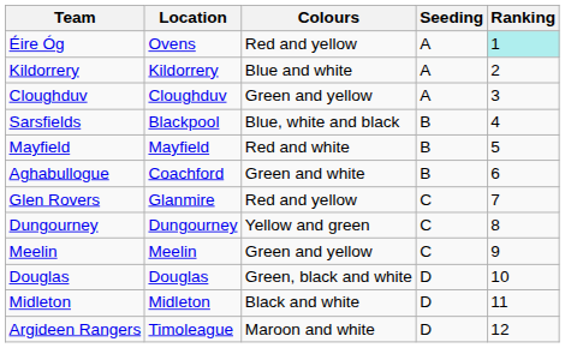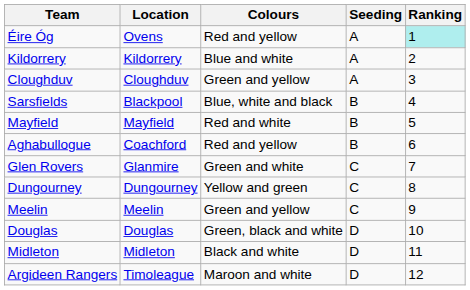Aghabullogue | Colours: Green and white -> Red and yellow
Glen Rovers | Colours: Red and yellow -> Green and white
